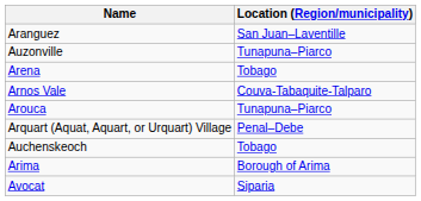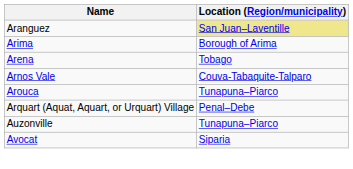Aranguez | Location (Region/municipality): no background -> khaki background
rows swapped: Arima <-> Auzonville
- row: Auchenskeoch | Tobago
